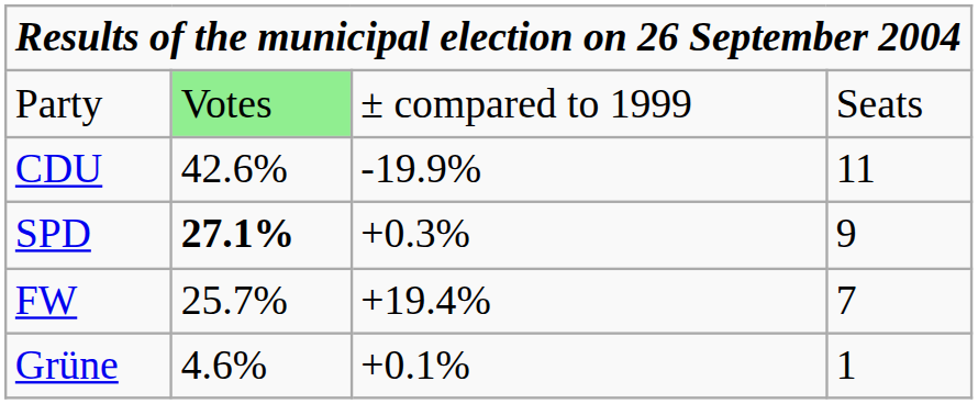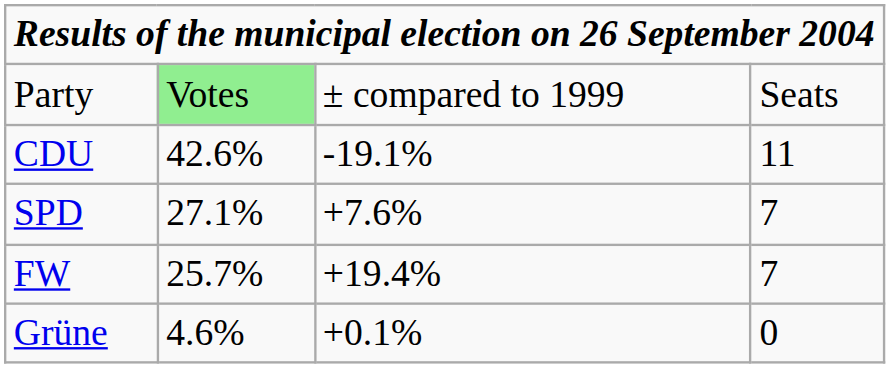CDU | column 3: -19.9% -> -19.1%
SPD | column 2: bold -> normal
SPD | column 3: +0.3% -> +7.6%
SPD | column 4: 9 -> 7
Grüne | column 4: 1 -> 0
